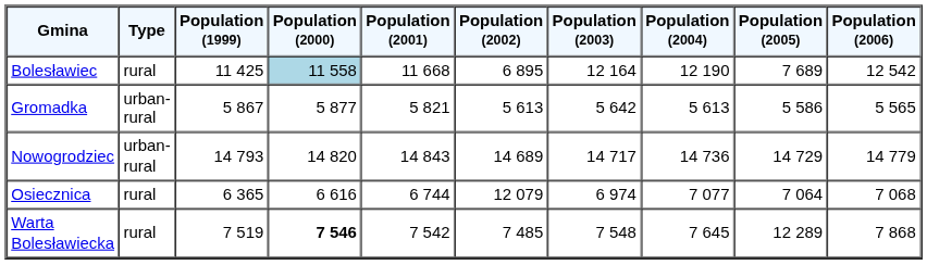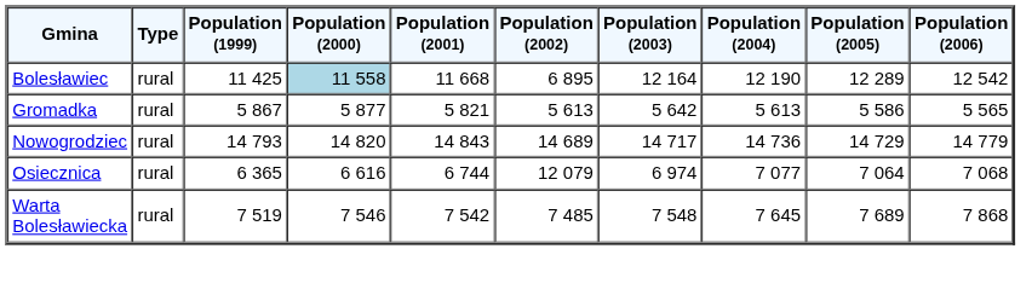Bolesławiec | Population (2005): 7 689 -> 12 289
Gromadka | Type: urban-rural -> rural
Nowogrodziec | Type: urban-rural -> rural
Warta Bolesławiecka | Population (2000): bold -> normal
Warta Bolesławiecka | Population (2005): 12 289 -> 7 689
